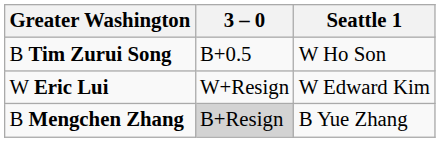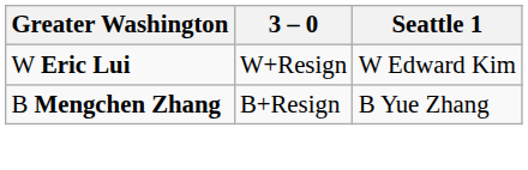- row: B Tim Zurui Song | B+0.5 | W Ho Son
B Mengchen Zhang | 3 – 0: lightgrey background -> no background
